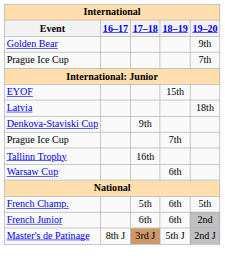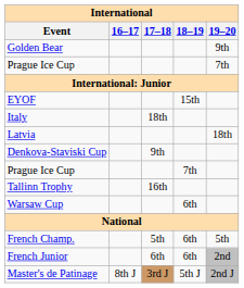+ row: Italy | 18th
